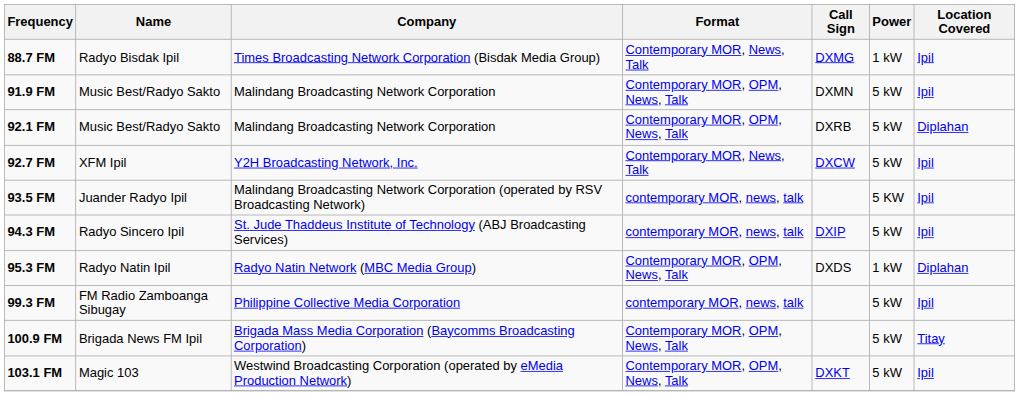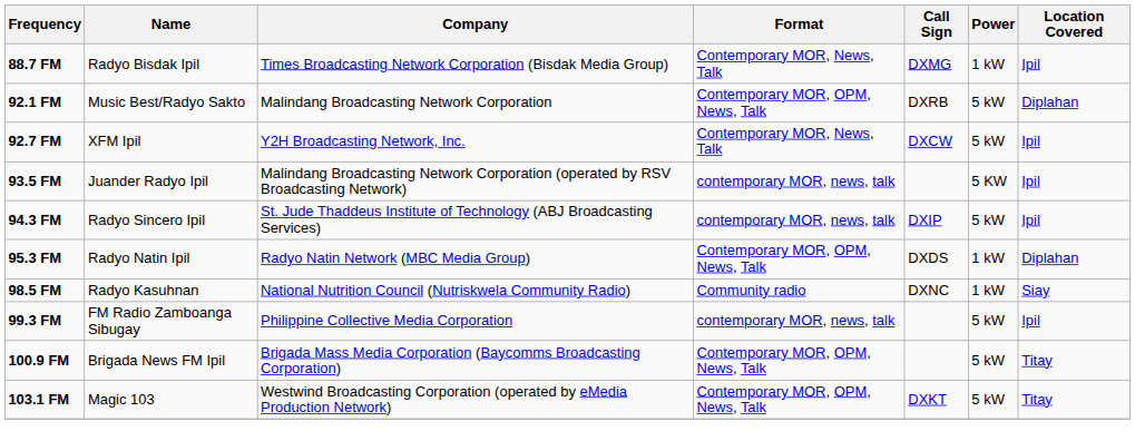- row: 91.9 FM | Music Best/Radyo Sakto | Malindang Broadcasting Network Corporation | Contemporary MOR, OPM, News, Talk | DXMN | 5 kW | Ipil
+ row: 98.5 FM | Radyo Kasuhnan | National Nutrition Council (Nutriskwela Community Radio) | Community radio | DXNC | 1 kW | Siay
103.1 FM | Location Covered: Ipil -> Titay
